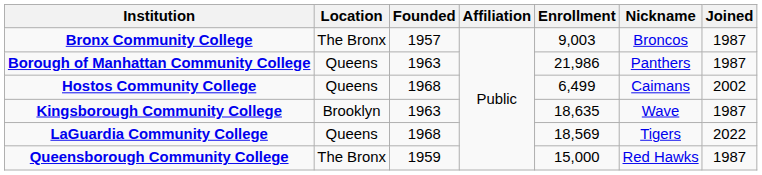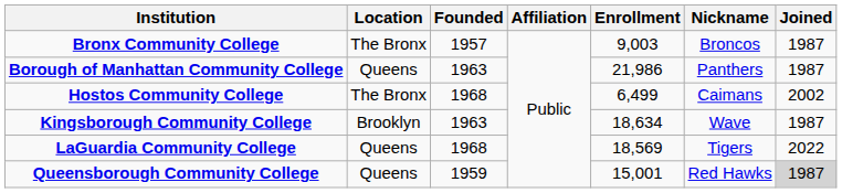Hostos Community College | Location: Queens -> The Bronx
Kingsborough Community College | Enrollment: 18,635 -> 18,634
Queensborough Community College | Location: The Bronx -> Queens
Queensborough Community College | Enrollment: 15,000 -> 15,001
Queensborough Community College | Joined: no background -> lightgrey background
